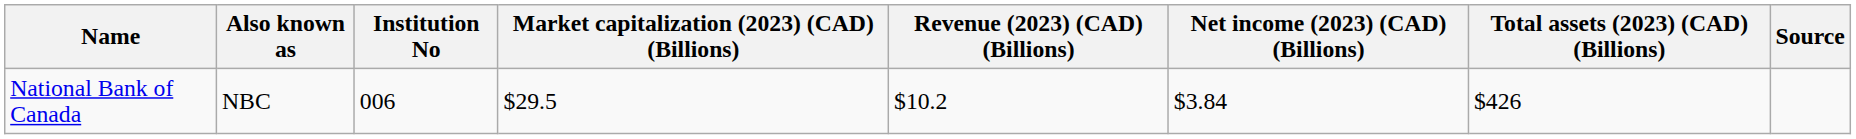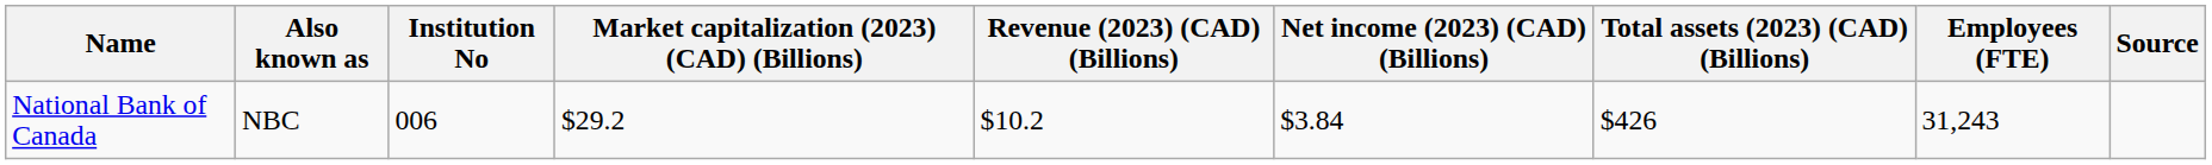+ column: Employees (FTE) | 31,243
National Bank of Canada | Market capitalization (2023) (CAD) (Billions): $29.5 -> $29.2
